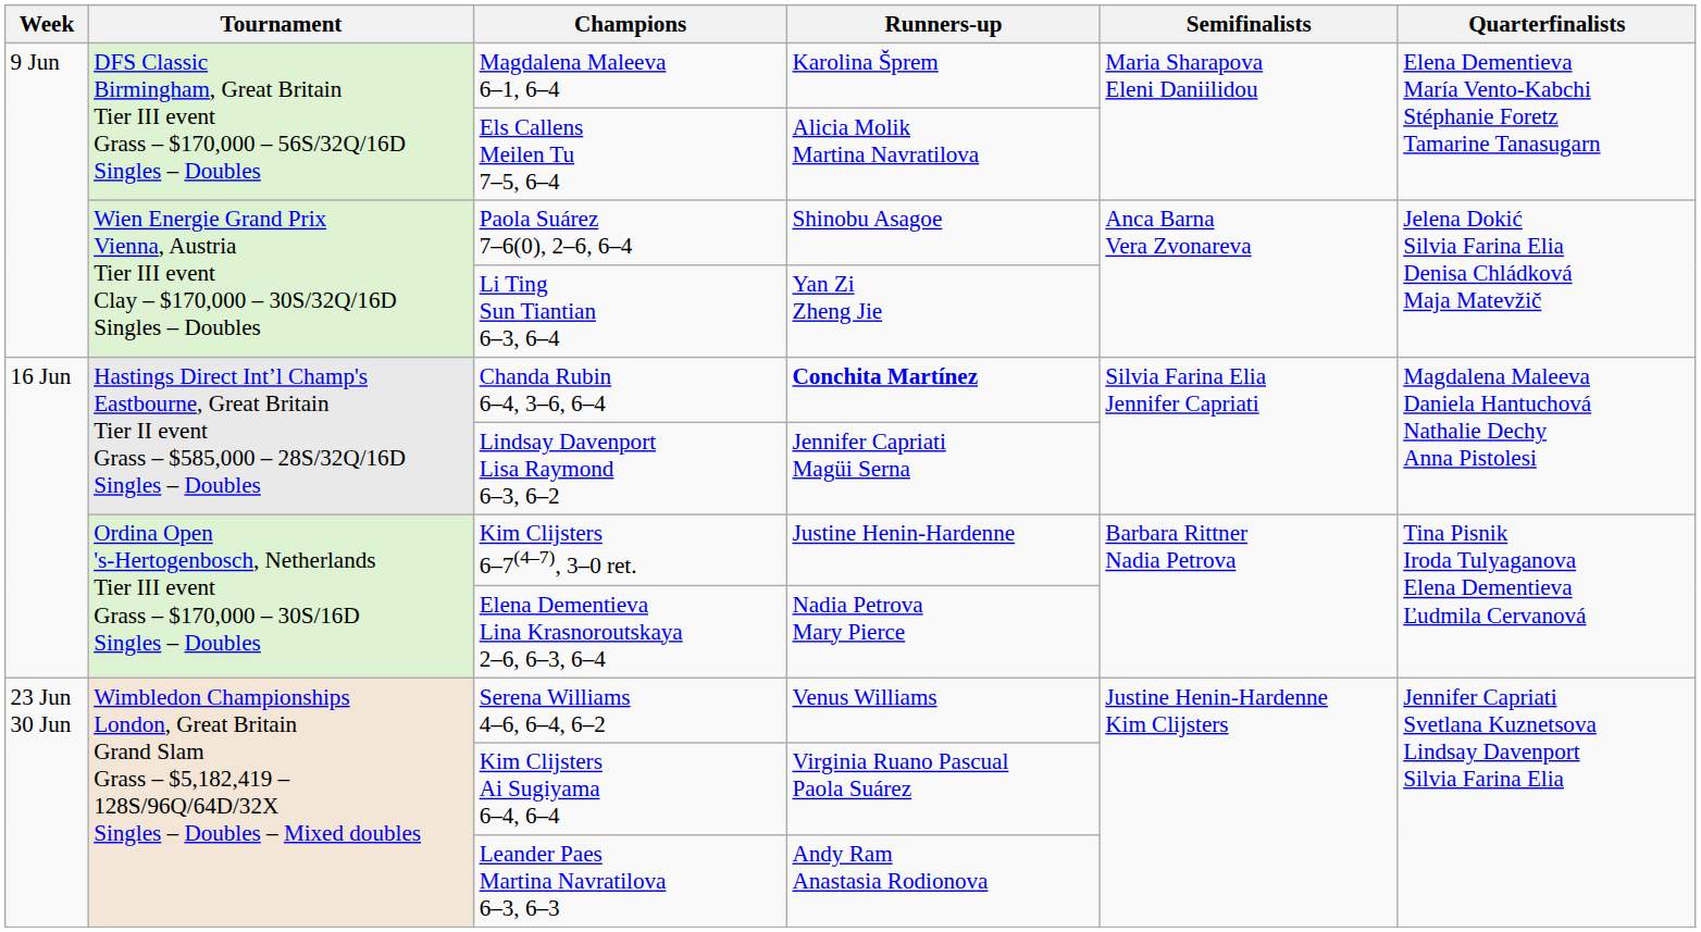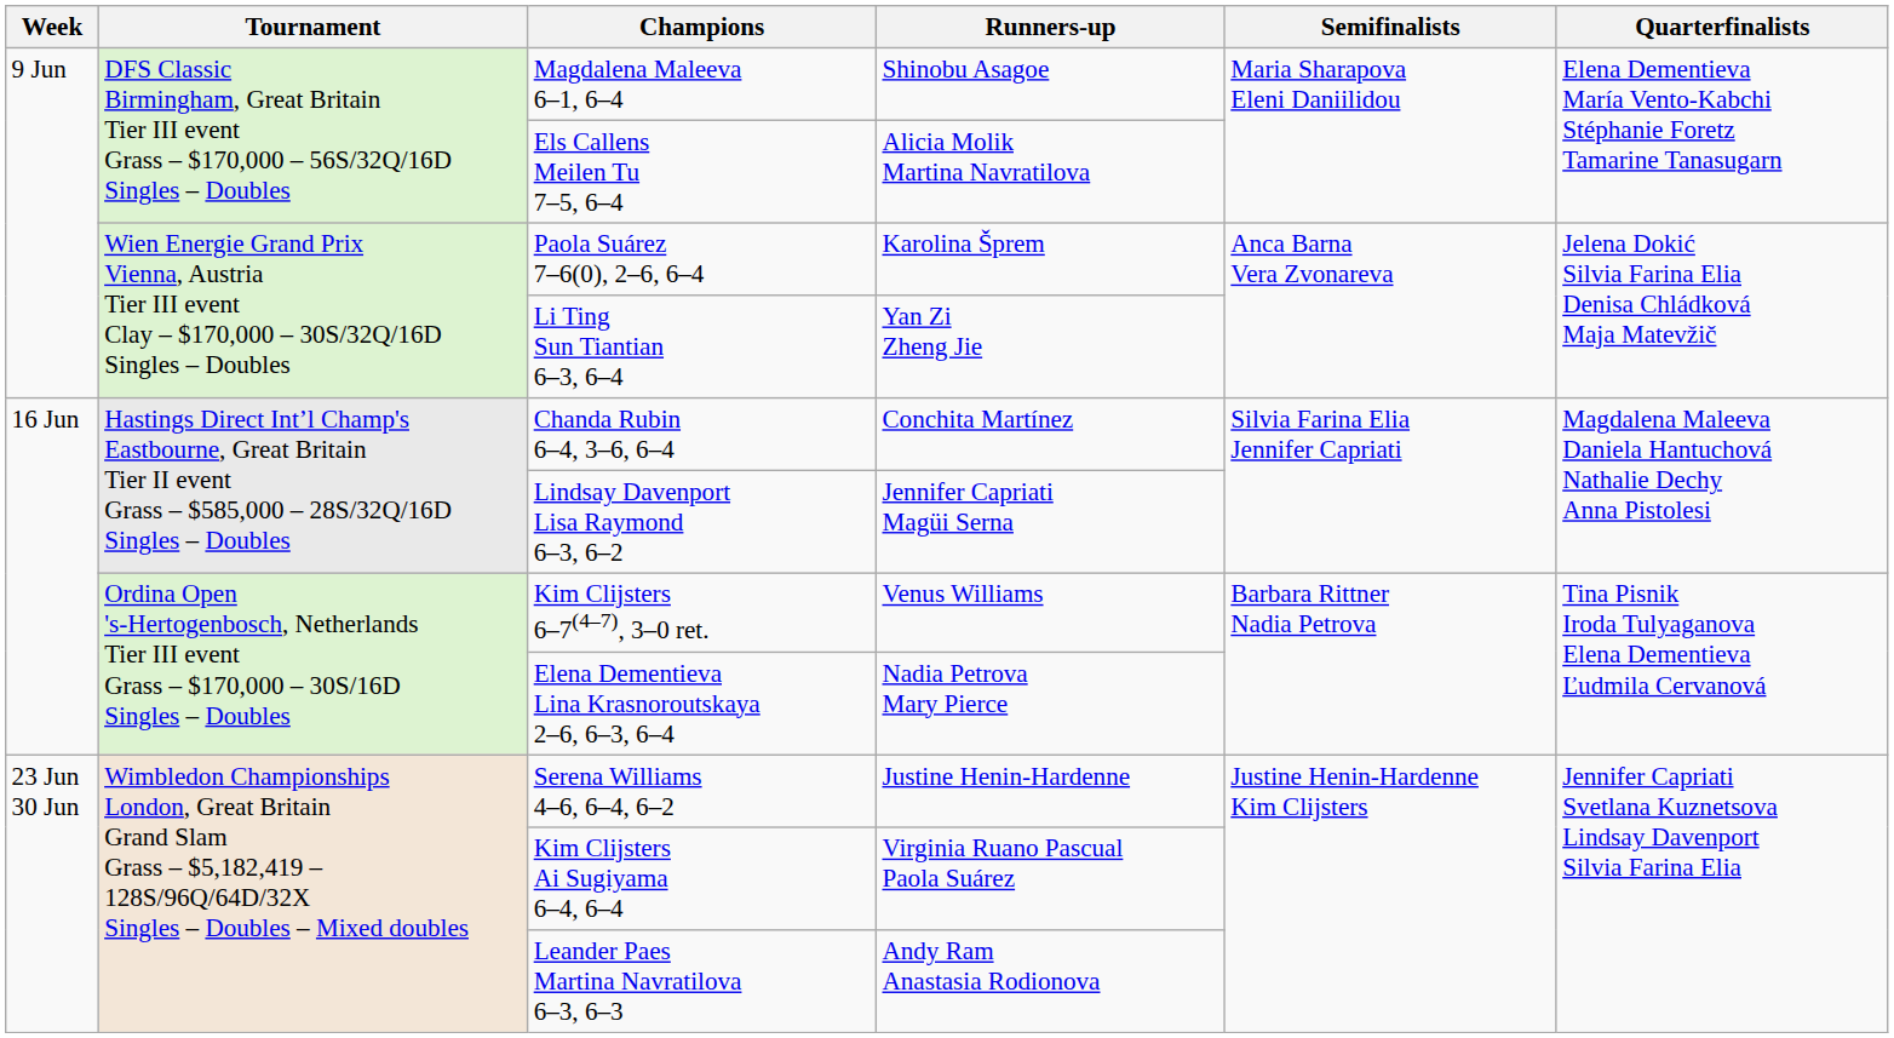Magdalena Maleeva 6–1, 6–4 | Runners-up: Karolina Šprem -> Shinobu Asagoe
Paola Suárez 7–6(0), 2–6, 6–4 | Runners-up: Shinobu Asagoe -> Karolina Šprem
Chanda Rubin 6–4, 3–6, 6–4 | Runners-up: bold -> normal
Kim Clijsters 6–7(4–7), 3–0 ret. | Runners-up: Justine Henin-Hardenne -> Venus Williams
Serena Williams 4–6, 6–4, 6–2 | Runners-up: Venus Williams -> Justine Henin-Hardenne
